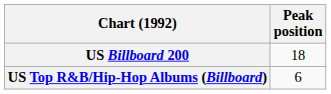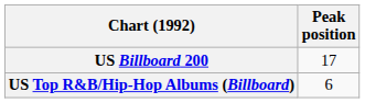US Billboard 200 | Peak position: 18 -> 17
